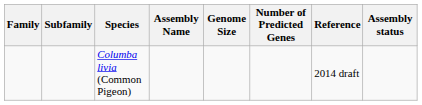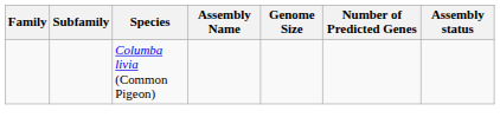- column: Reference | 2014 draft
